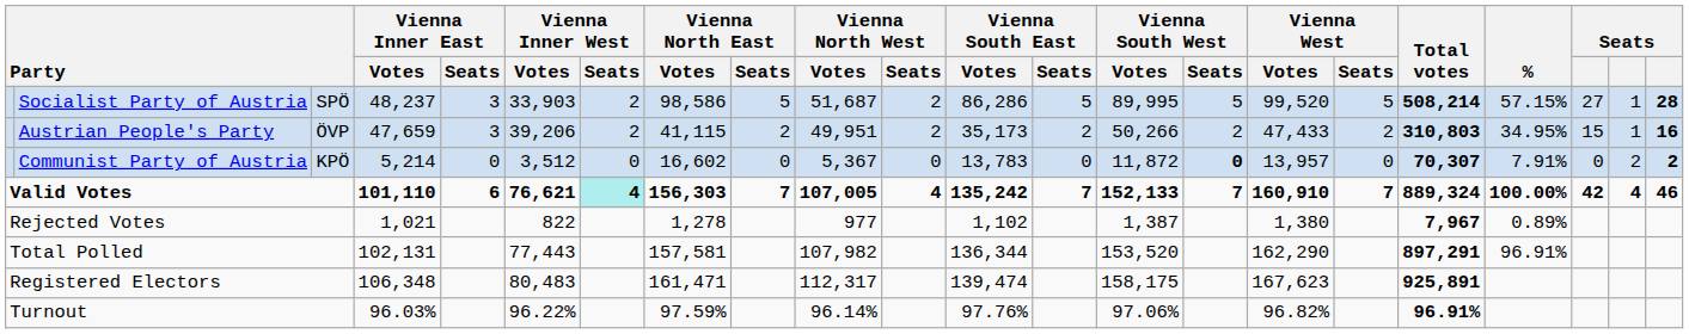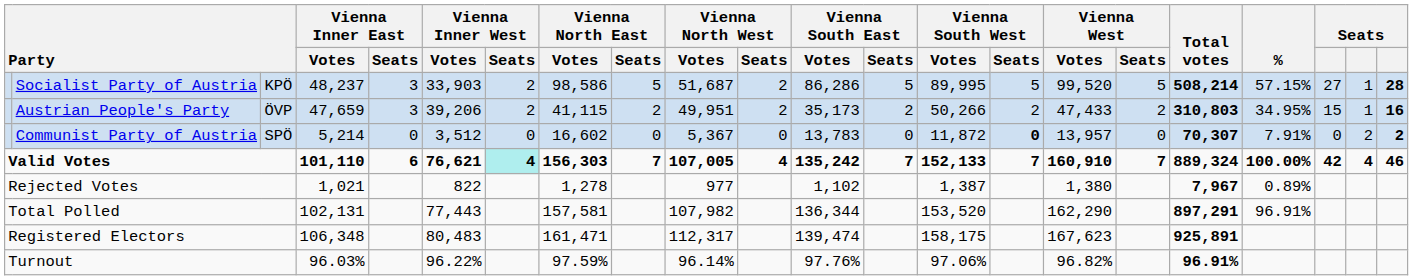Socialist Party of Austria | column 3: SPÖ -> KPÖ
Communist Party of Austria | column 3: KPÖ -> SPÖ
